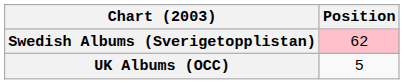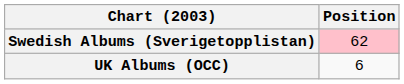UK Albums (OCC) | Position: 5 -> 6
